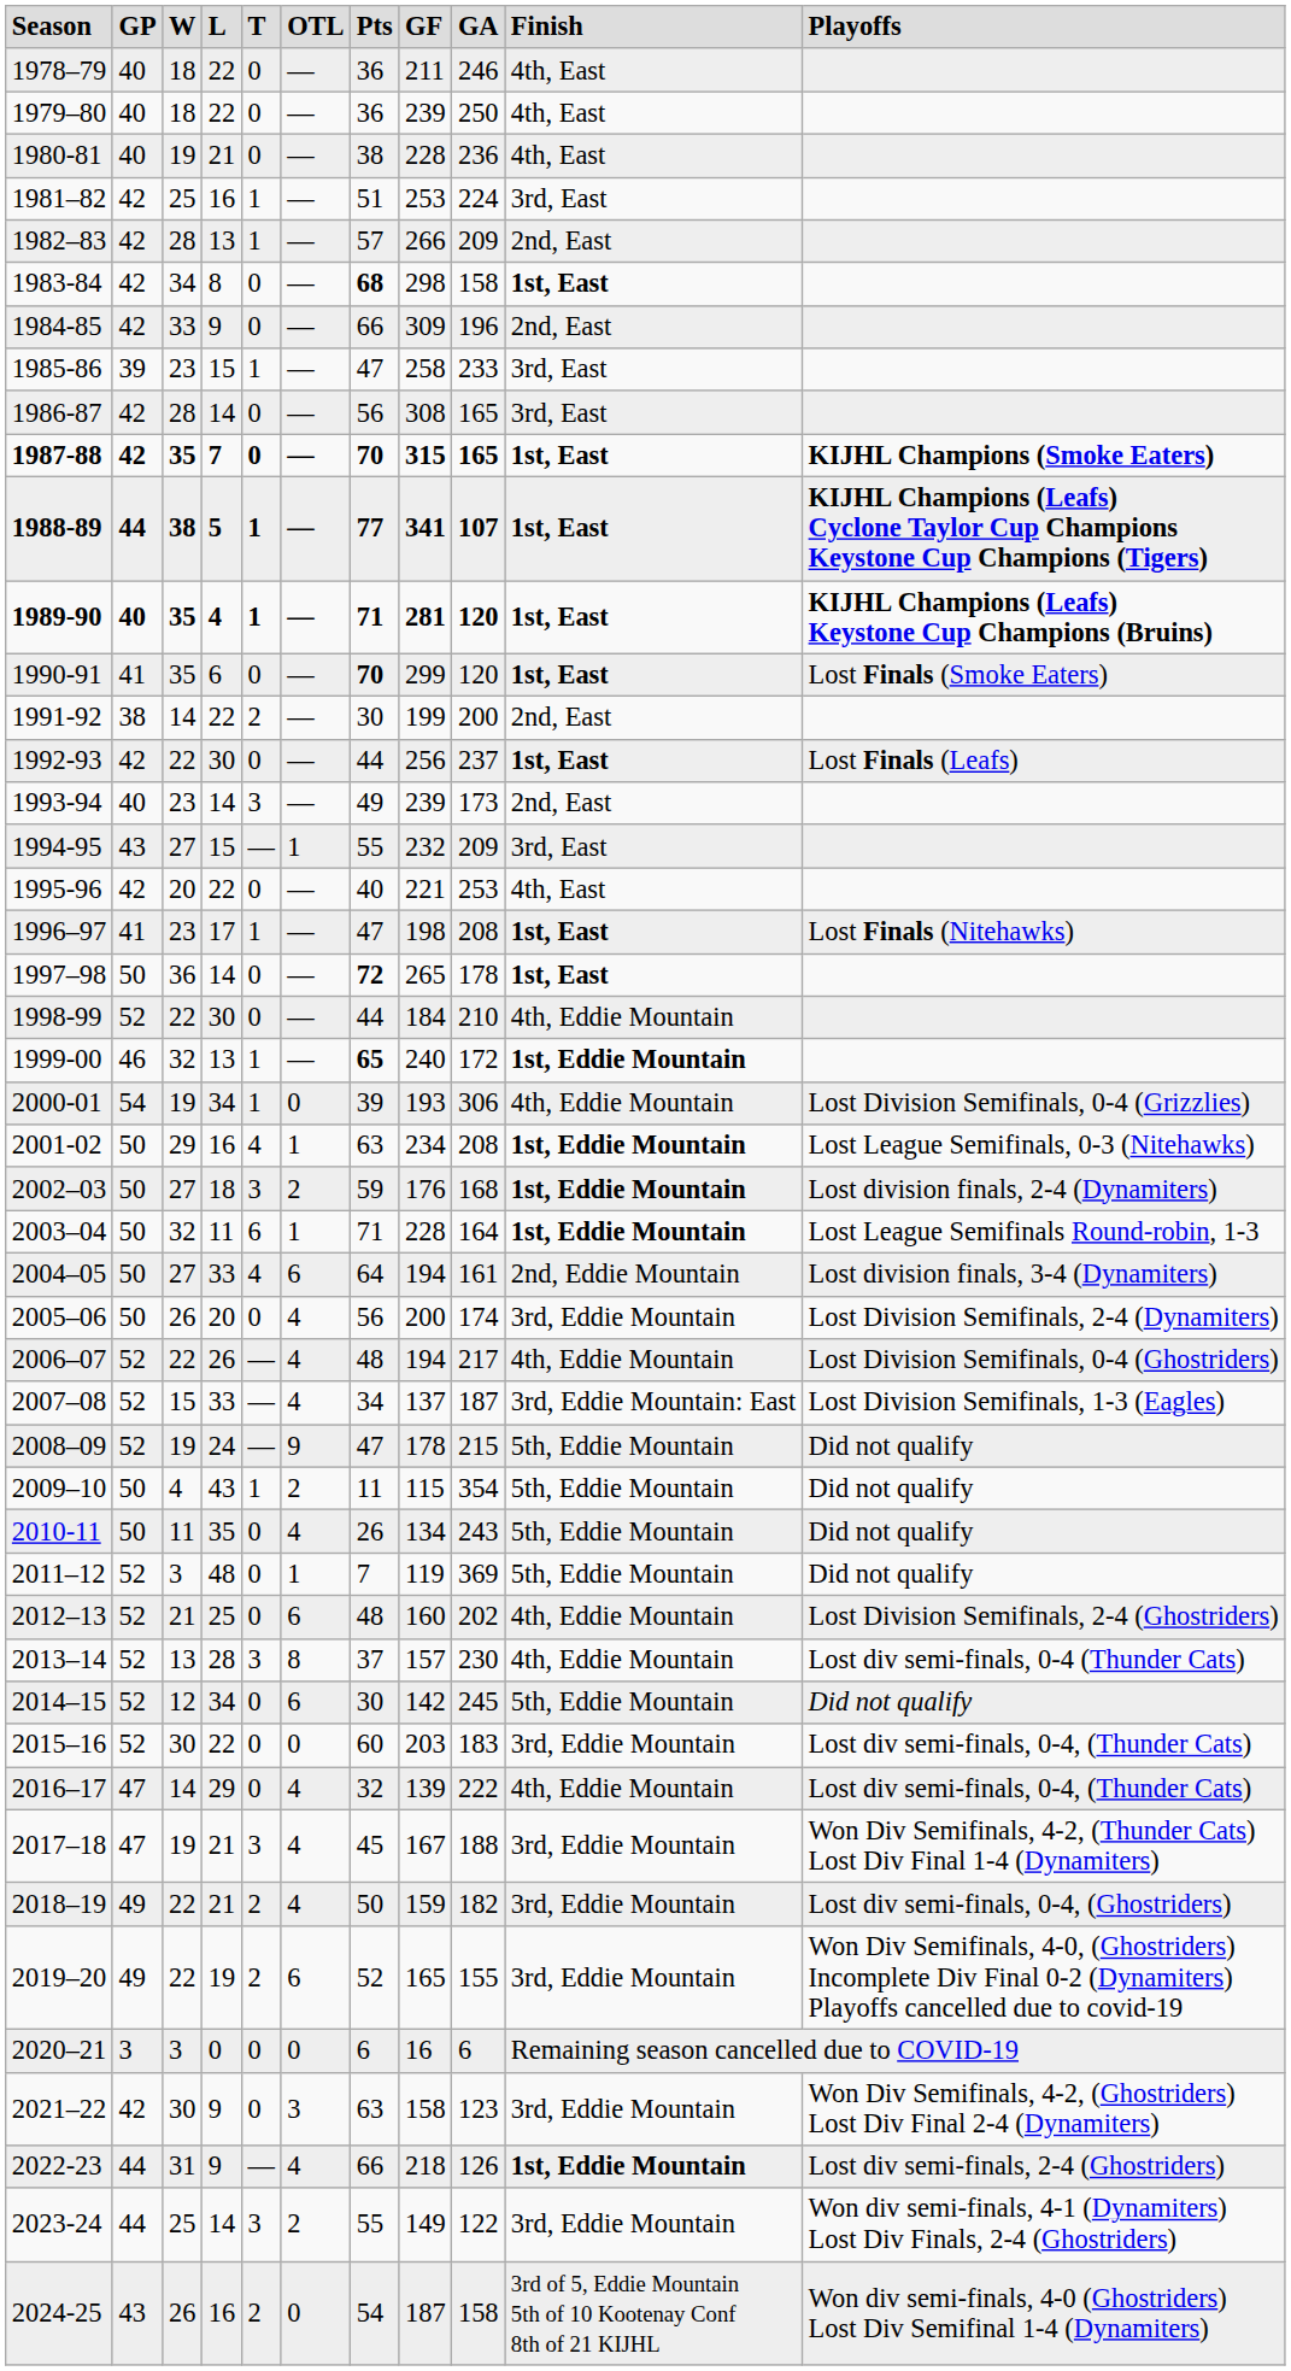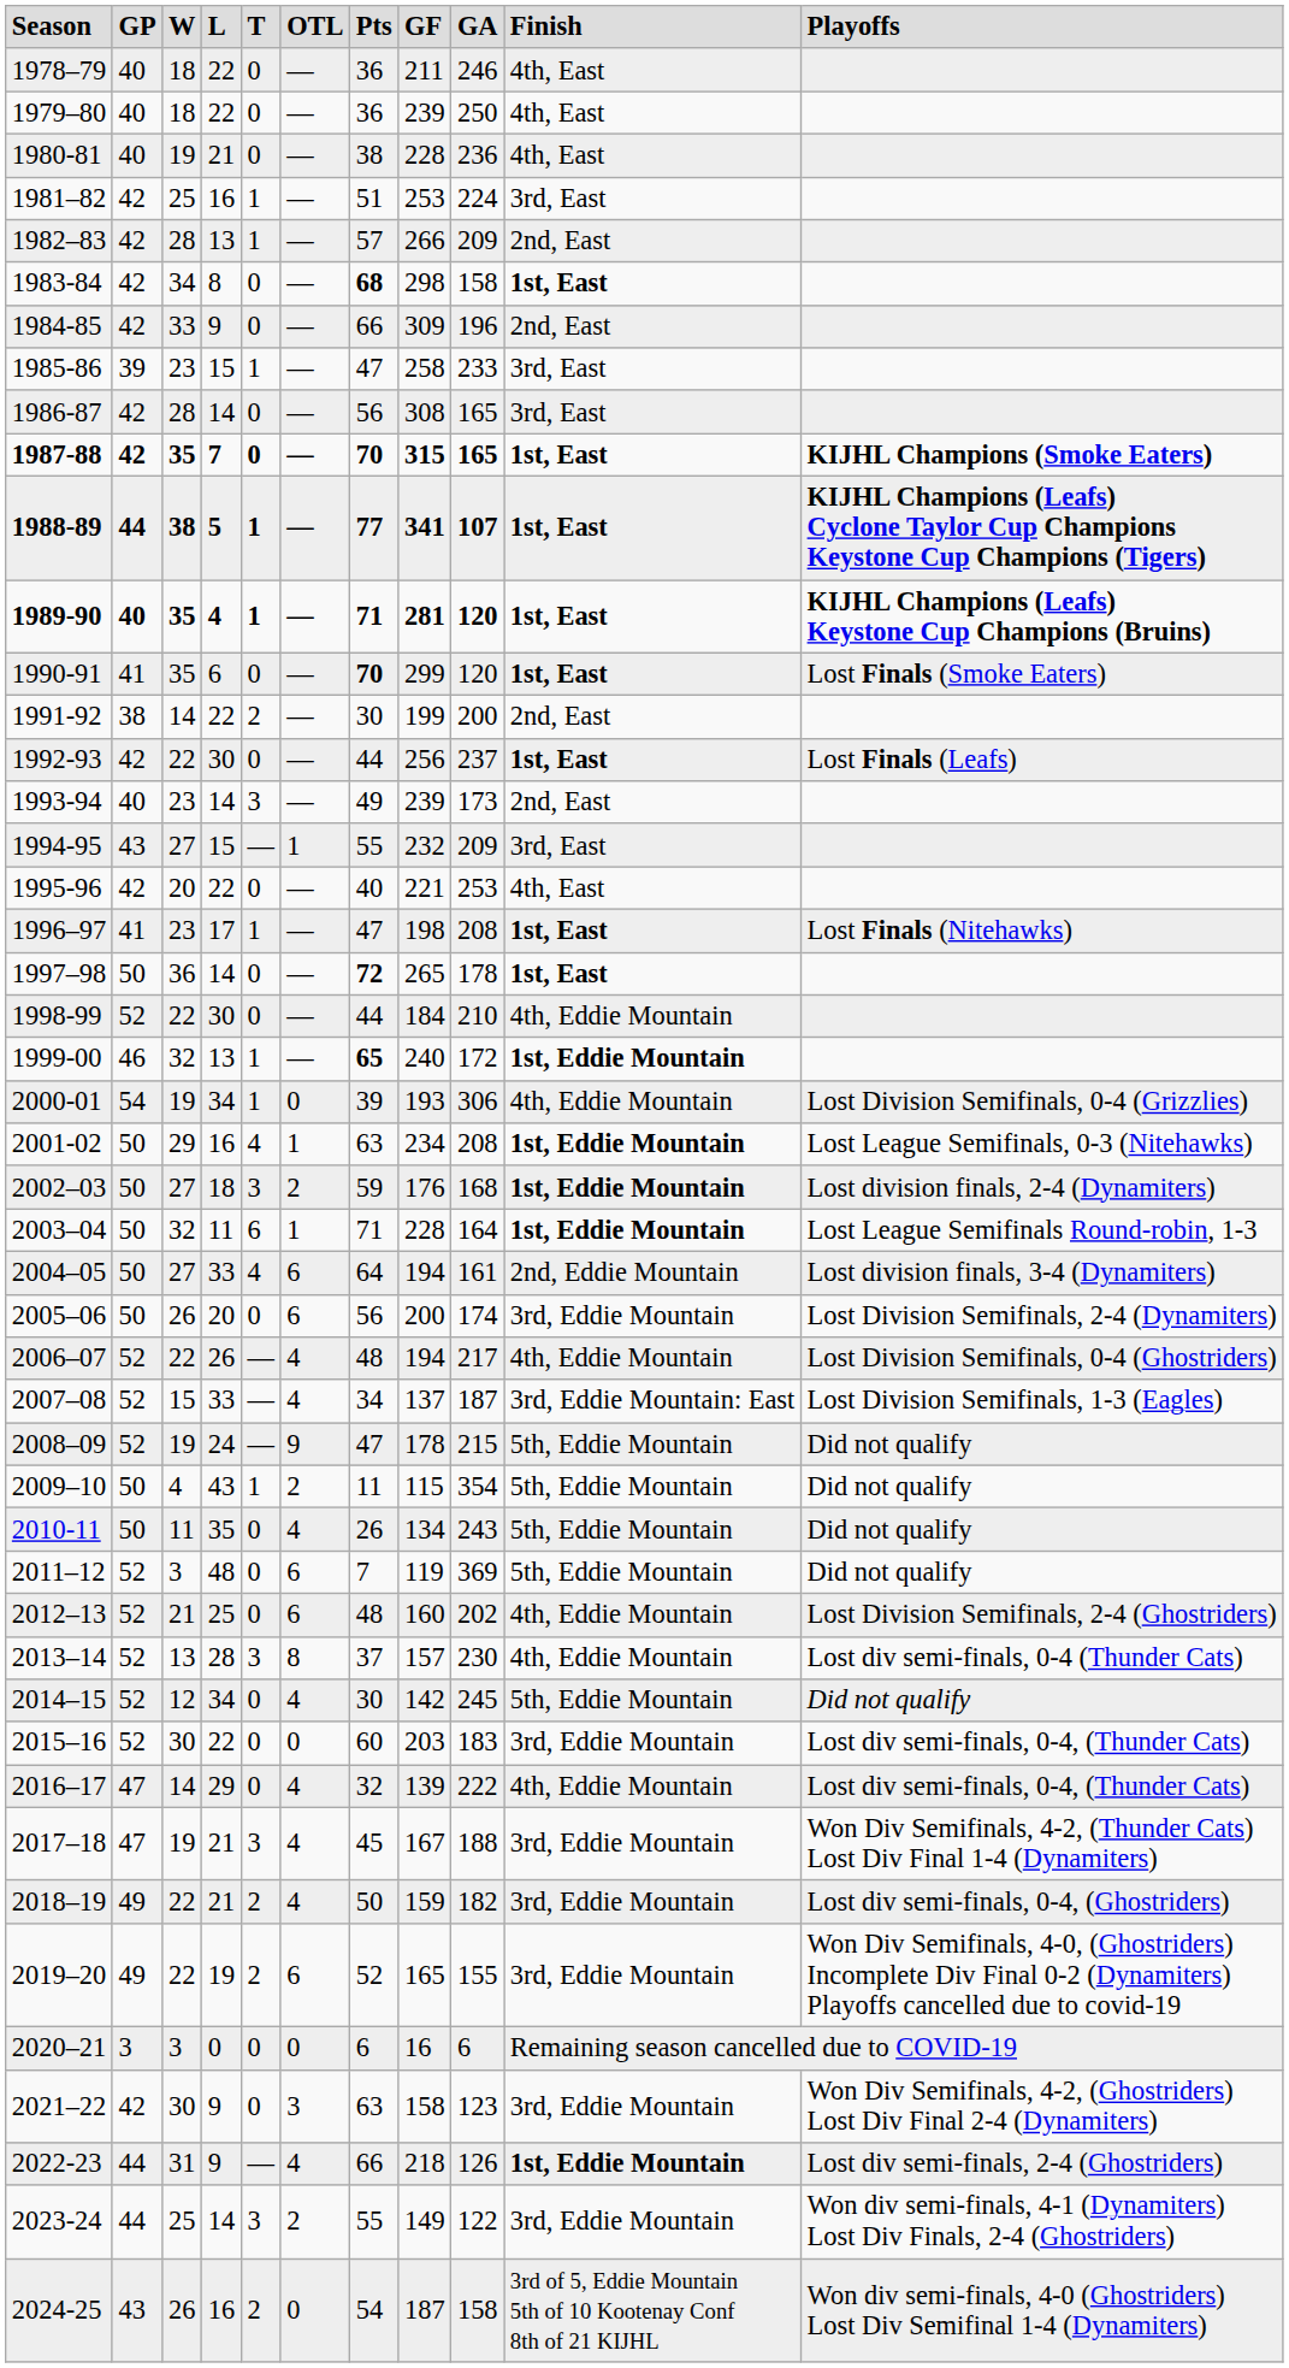2005–06 | column 6: 4 -> 6
2011–12 | column 6: 1 -> 6
2014–15 | column 6: 6 -> 4
